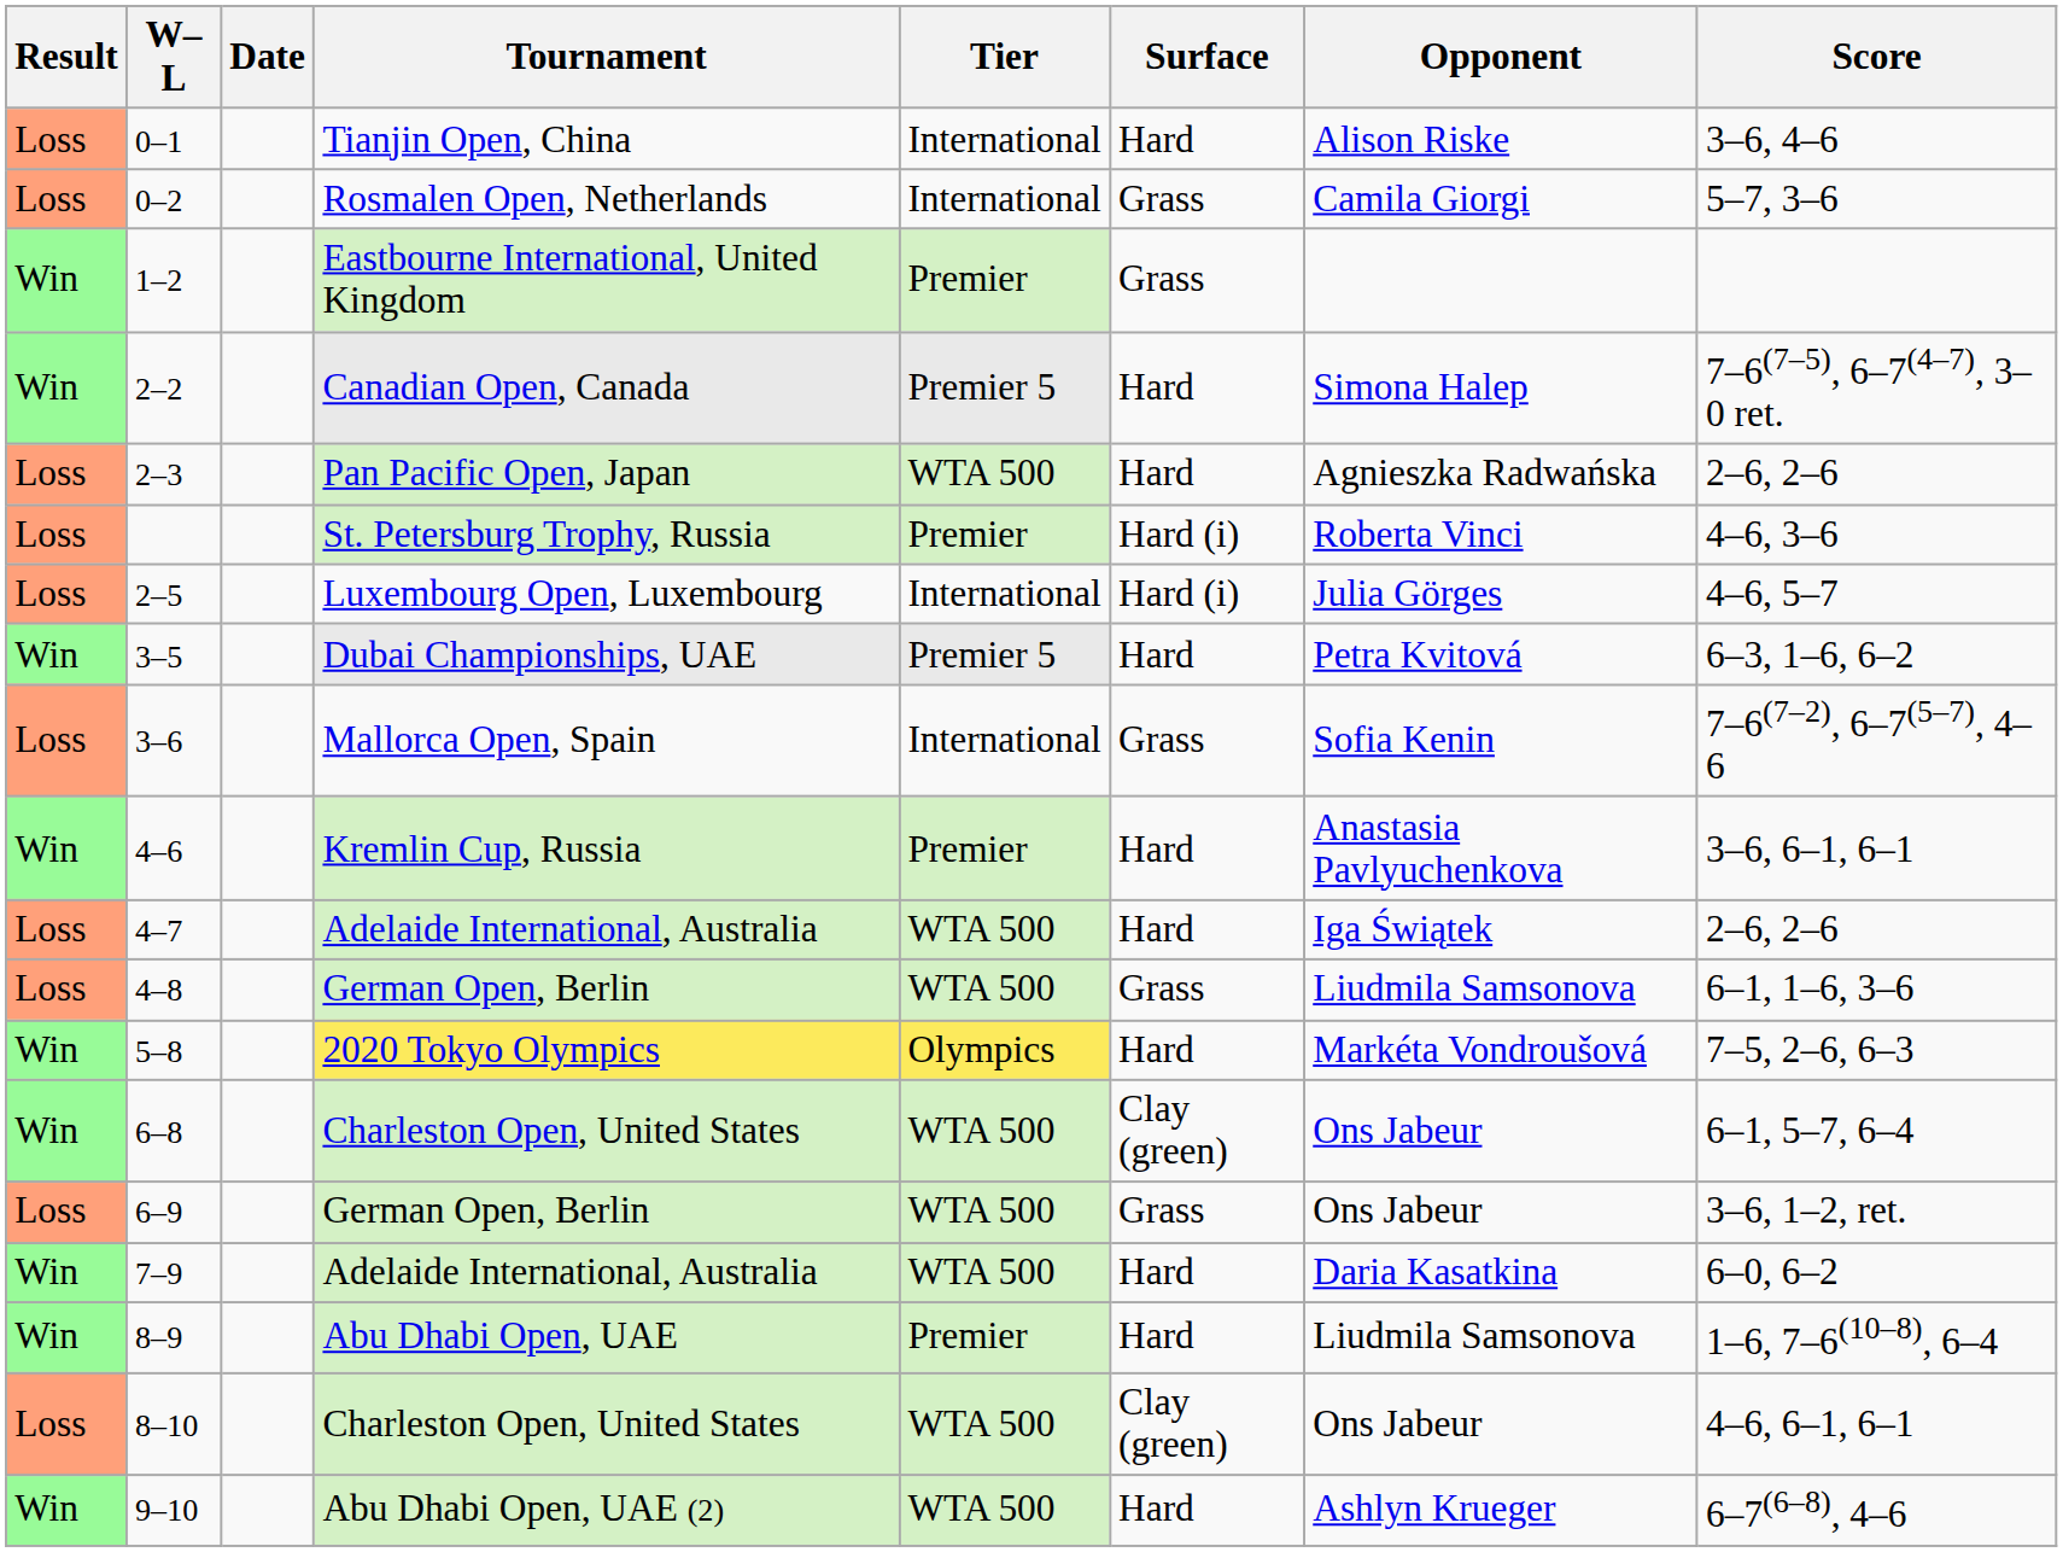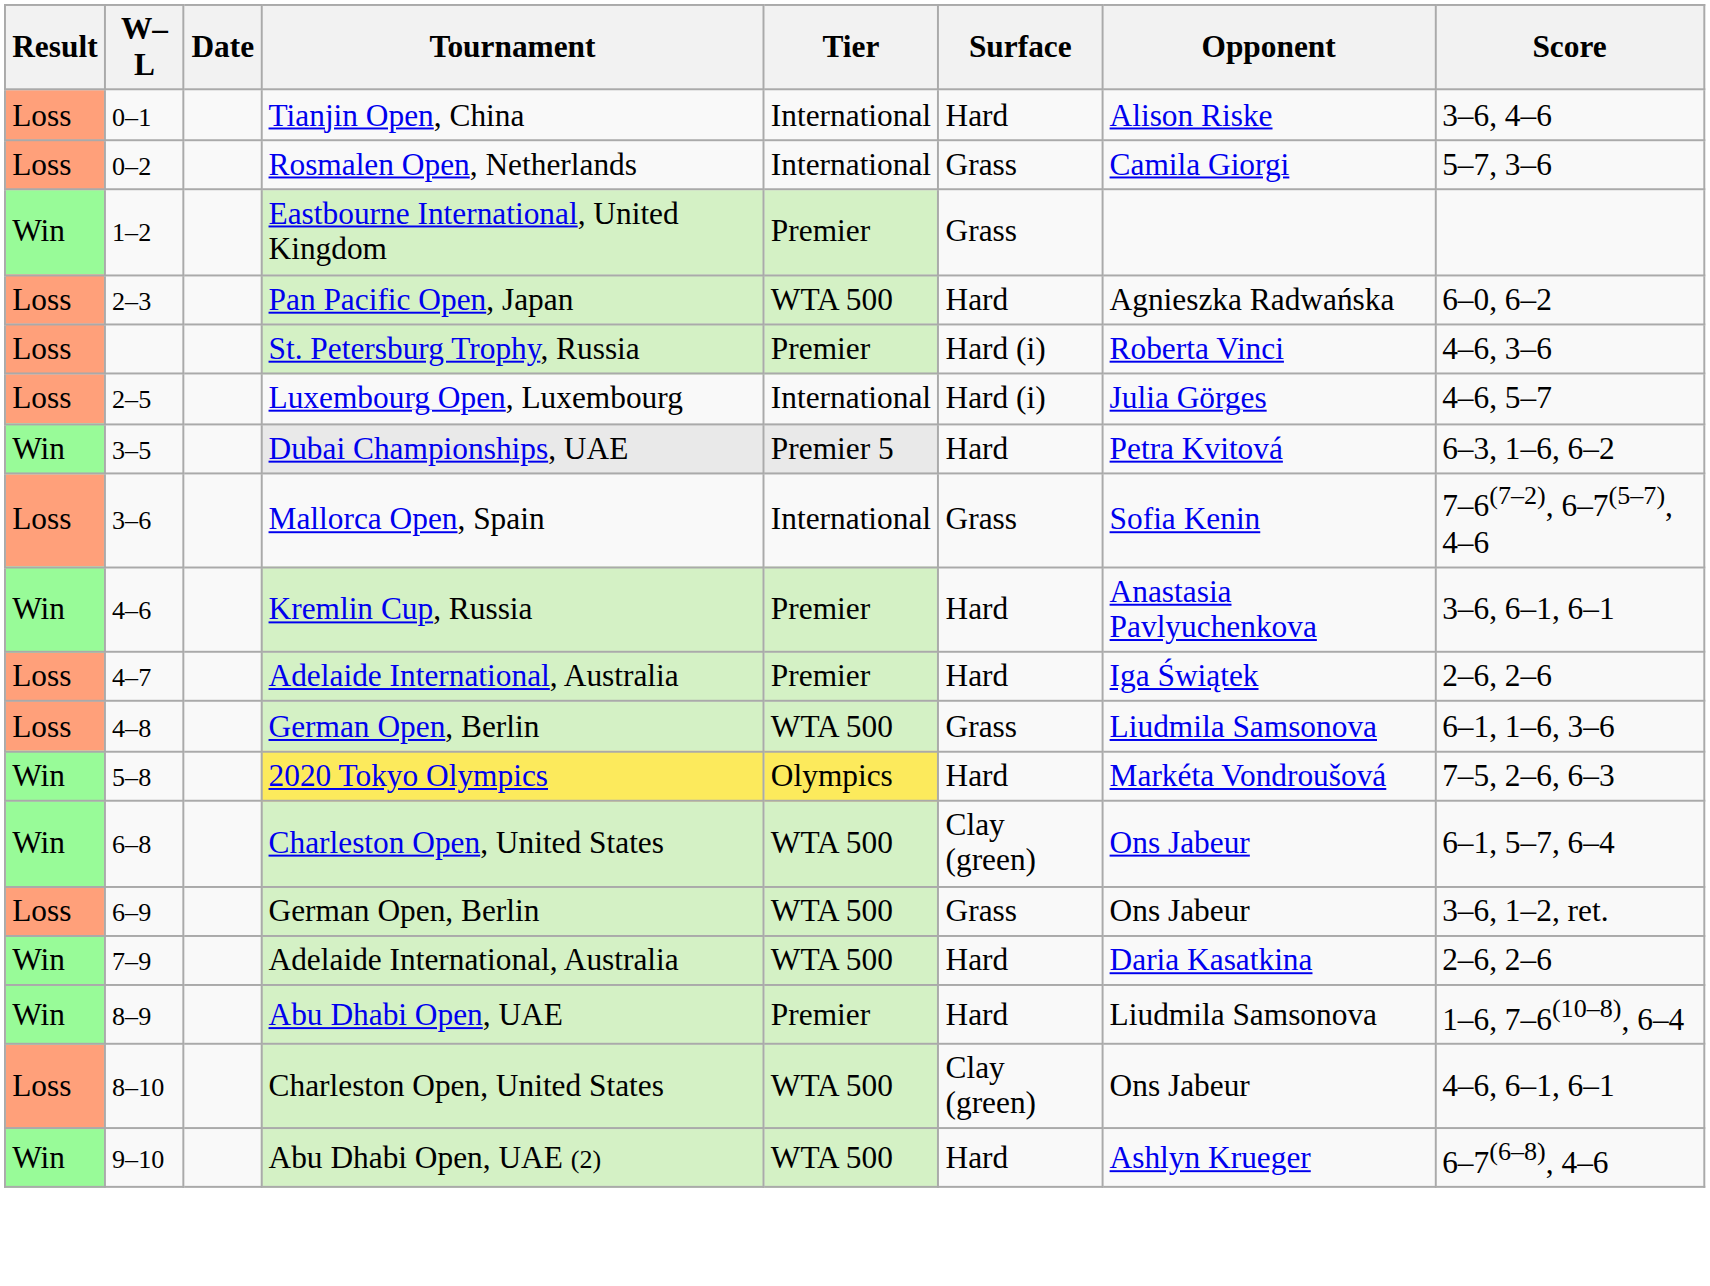- row: Win | 2–2 | Canadian Open, Canada | Premier 5 | Hard | Simona Halep | 7–6(7–5), 6–7(4–7), 3–0 ret.
2–3 | Score: 2–6, 2–6 -> 6–0, 6–2
4–7 | Tier: WTA 500 -> Premier
7–9 | Score: 6–0, 6–2 -> 2–6, 2–6
